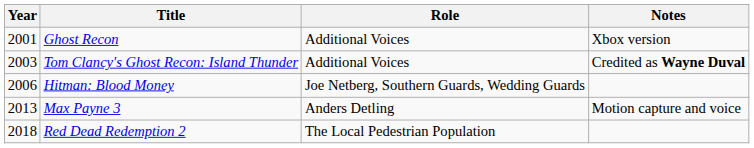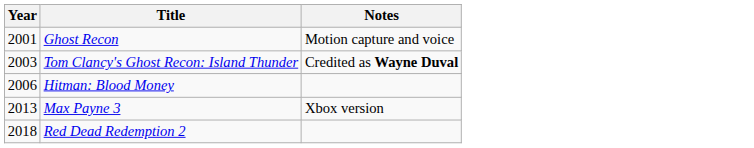- column: Role | Additional Voices | Additional Voices | Joe Netberg, Southern Guards, Wedding Guards | Anders Detling | The Local Pedestrian Population
Ghost Recon | Notes: Xbox version -> Motion capture and voice
Max Payne 3 | Notes: Motion capture and voice -> Xbox version
